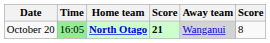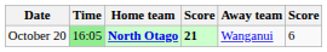October 20 | Away team: lightgrey background -> no background
October 20 | column 6: 8 -> 6
